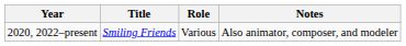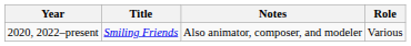columns swapped: Role <-> Notes
